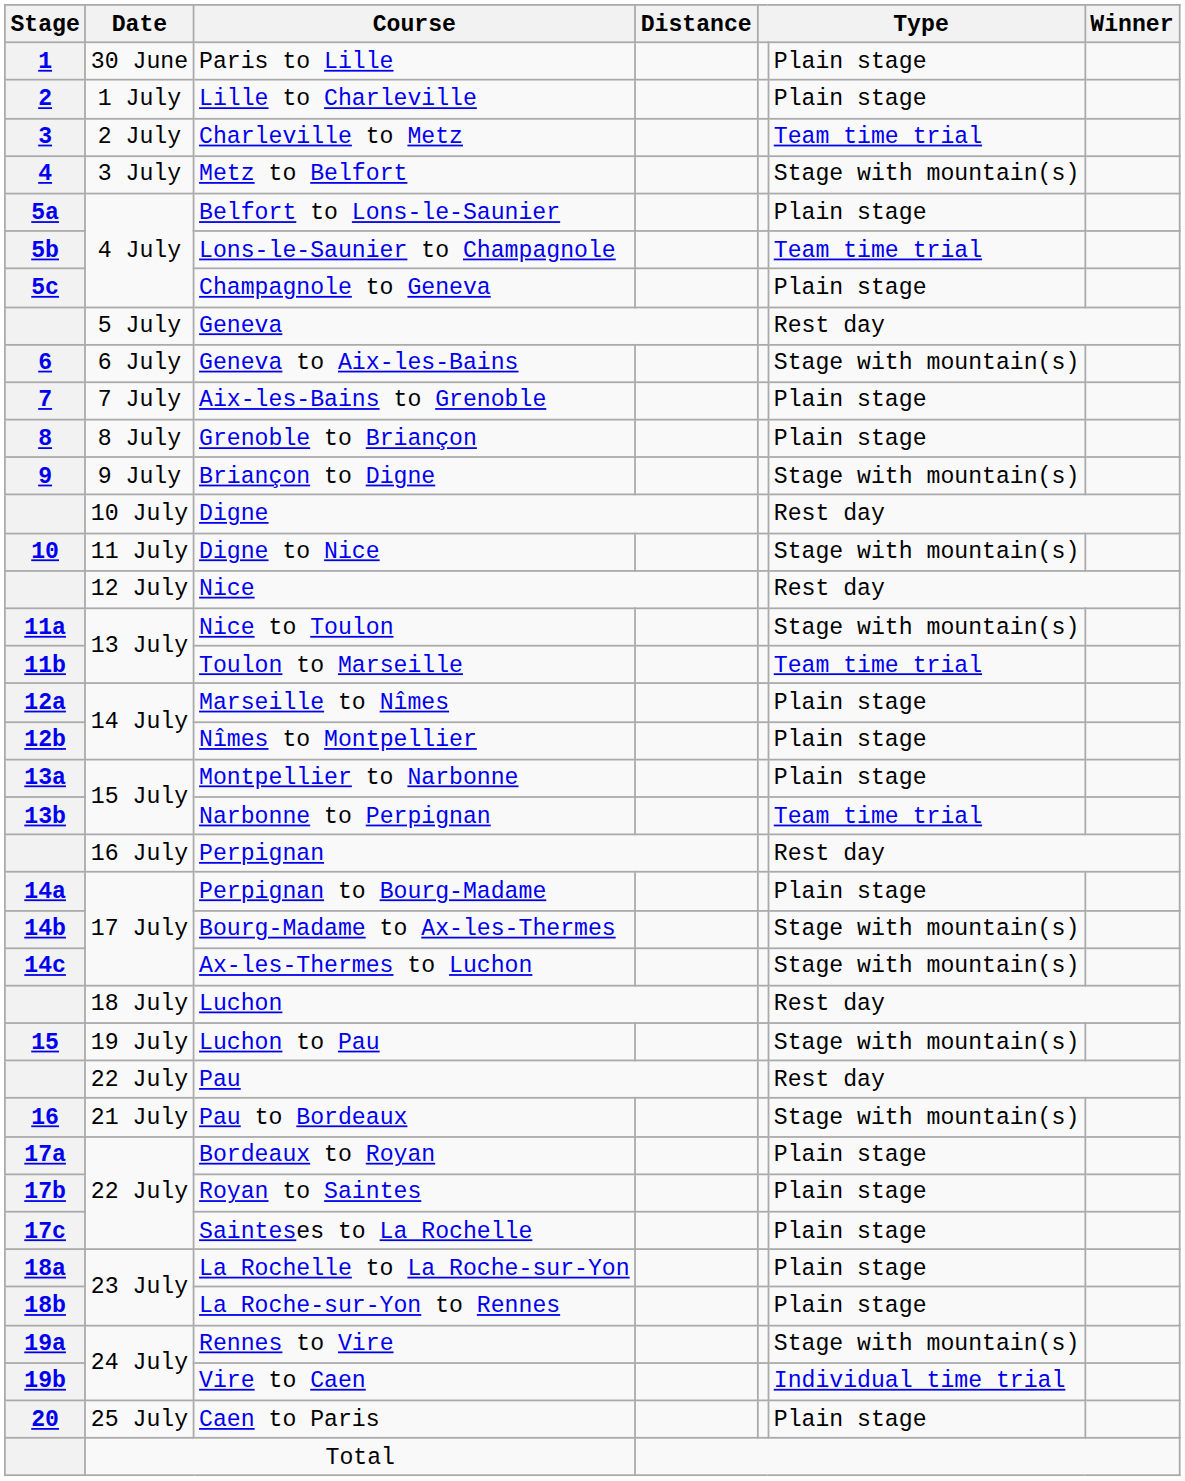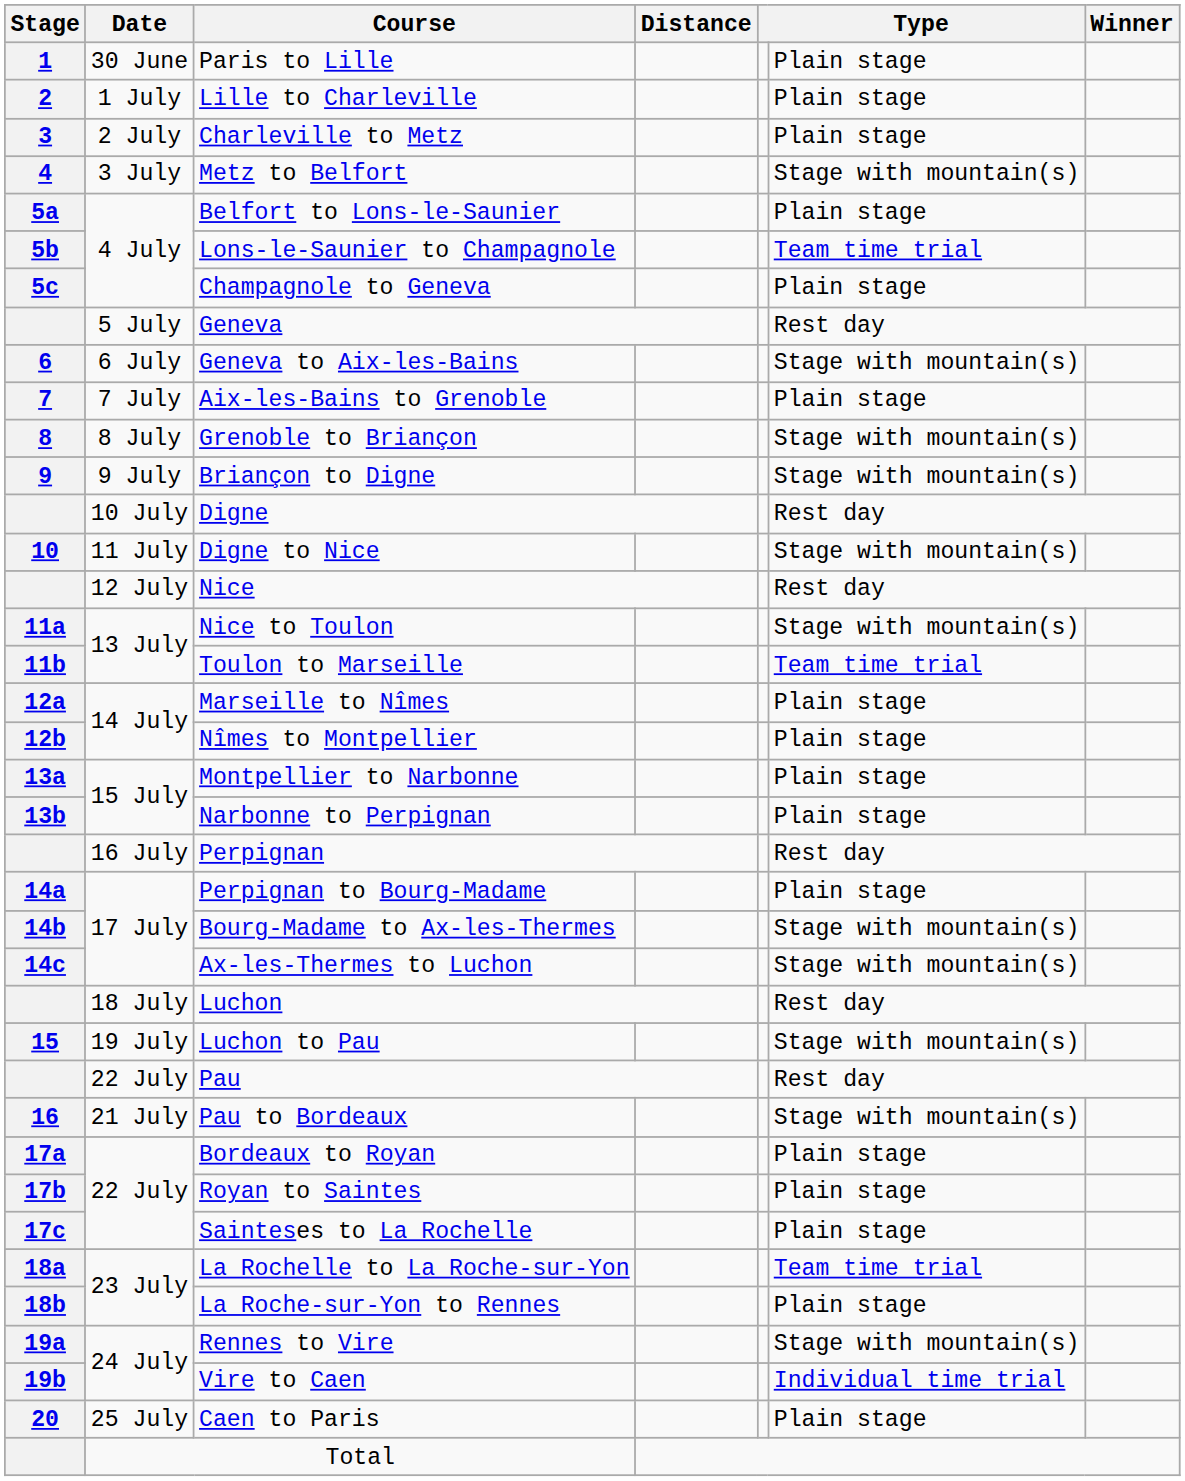Charleville to Metz | column 6: Team time trial -> Plain stage
Grenoble to Briançon | column 6: Plain stage -> Stage with mountain(s)
Narbonne to Perpignan | column 6: Team time trial -> Plain stage
La Rochelle to La Roche-sur-Yon | column 6: Plain stage -> Team time trial
